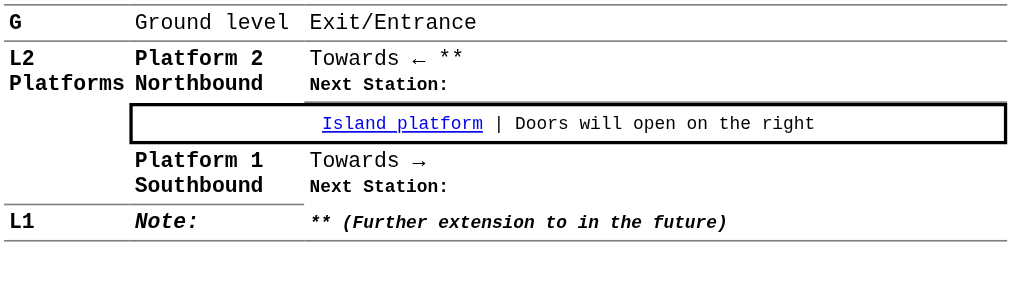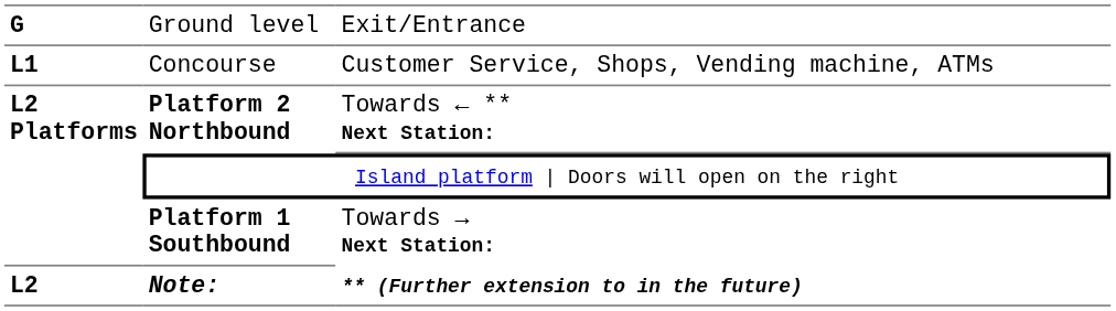+ row: L1 | Concourse | Customer Service, Shops, Vending machine, ATMs
Note: | column 1: L1 -> L2
